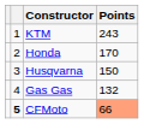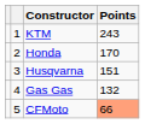Husqvarna | Points: 150 -> 151
CFMoto | column 2: bold -> normal
